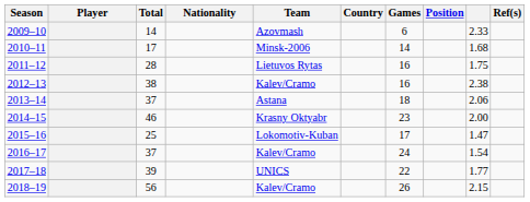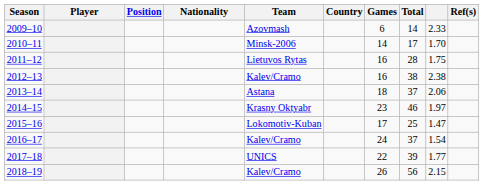columns swapped: Position <-> Total
2010–11 | column 9: 1.68 -> 1.70
2014–15 | column 9: 2.00 -> 1.97
